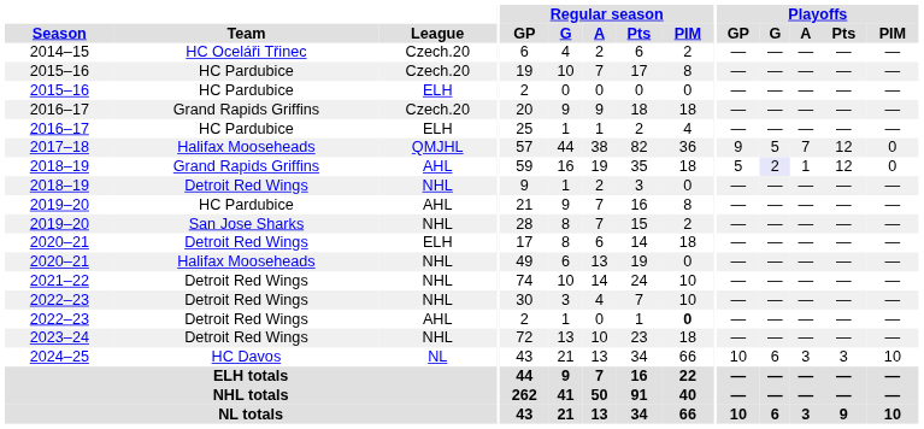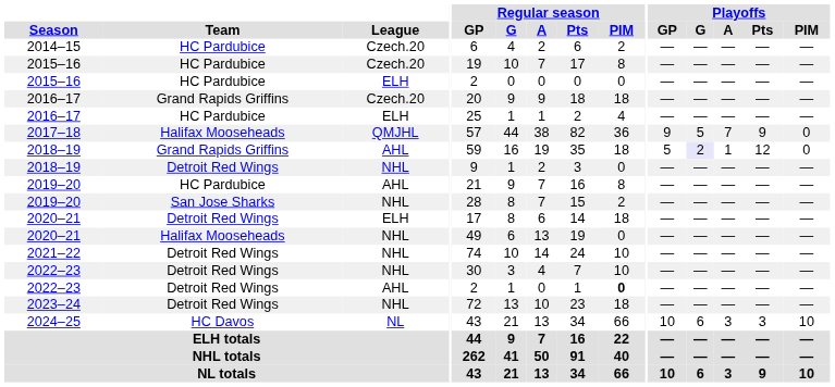2014–15 | Team: HC Oceláři Třinec -> HC Pardubice
2017–18 | Playoffs / Pts: 12 -> 9
